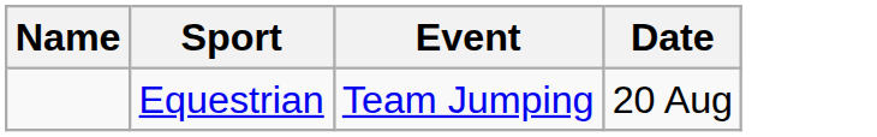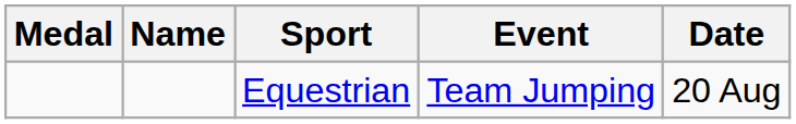+ column: Medal
